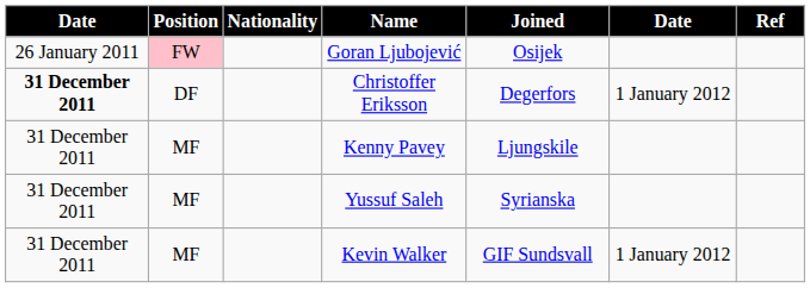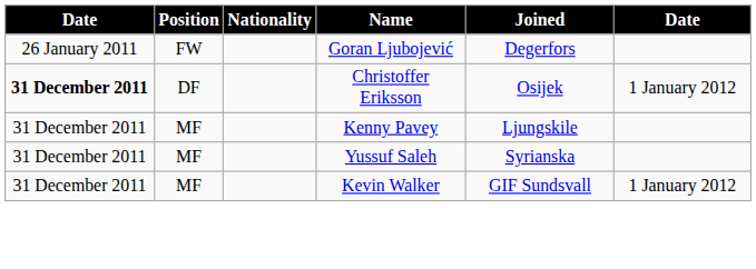- column: Ref
Goran Ljubojević | Position: pink background -> no background
Goran Ljubojević | Joined: Osijek -> Degerfors
Christoffer Eriksson | Joined: Degerfors -> Osijek
